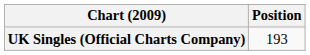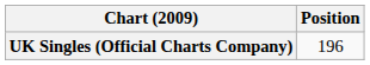UK Singles (Official Charts Company) | Position: 193 -> 196
